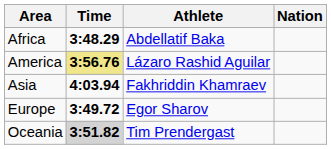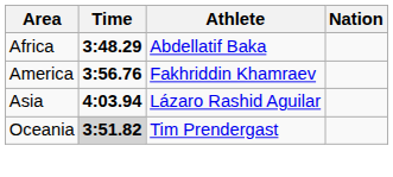America | Time: khaki background -> no background
America | Athlete: Lázaro Rashid Aguilar -> Fakhriddin Khamraev
Asia | Athlete: Fakhriddin Khamraev -> Lázaro Rashid Aguilar
- row: Europe | 3:49.72 | Egor Sharov
